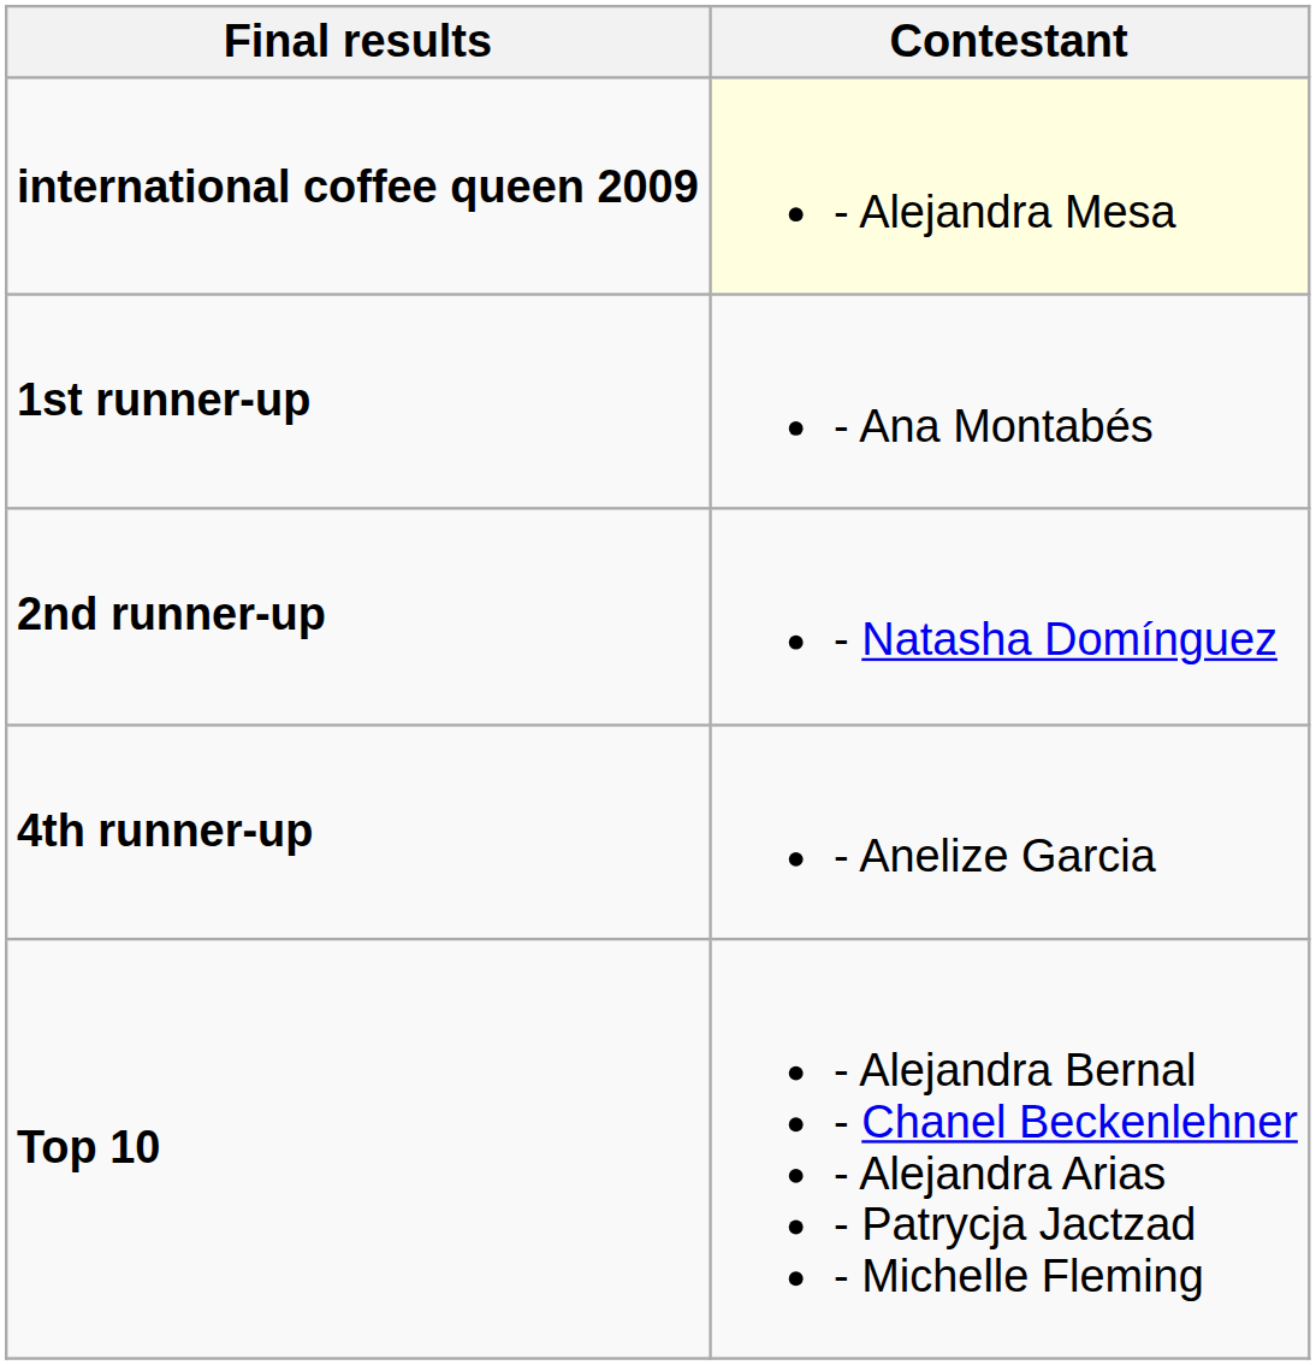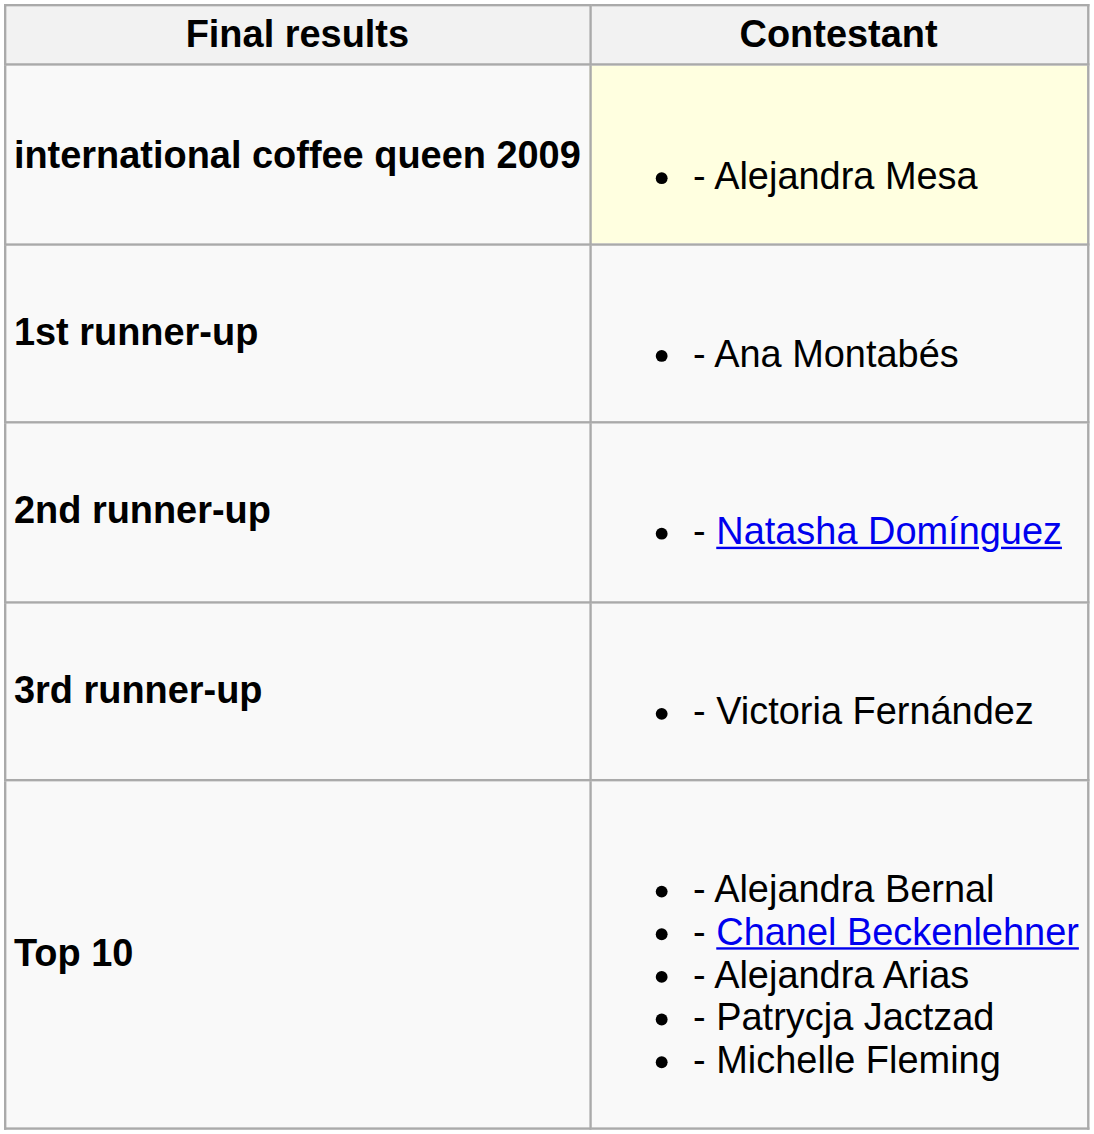+ row: 3rd runner-up | - Victoria Fernández
- row: 4th runner-up | - Anelize Garcia
